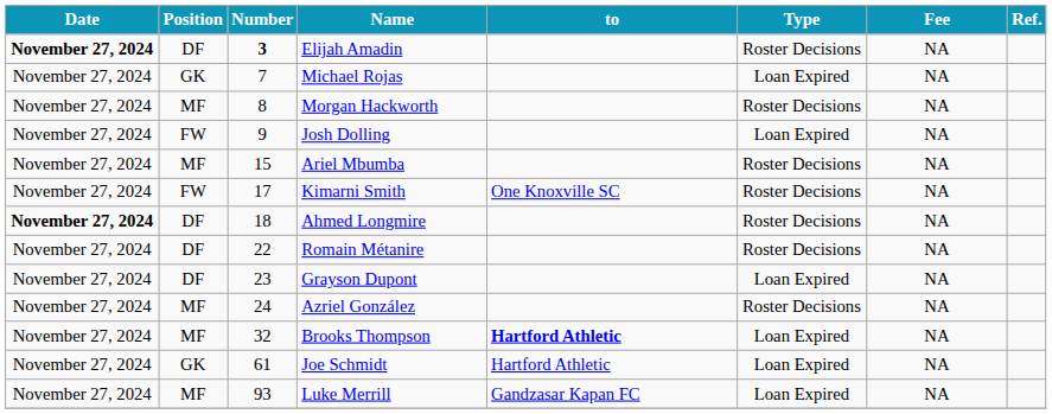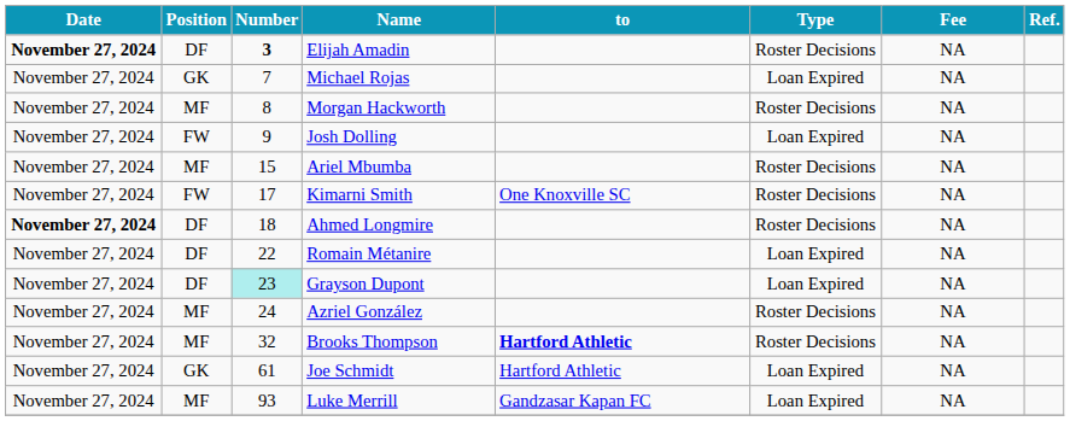Romain Métanire | Type: Roster Decisions -> Loan Expired
Grayson Dupont | Number: no background -> paleturquoise background
Brooks Thompson | Type: Loan Expired -> Roster Decisions
